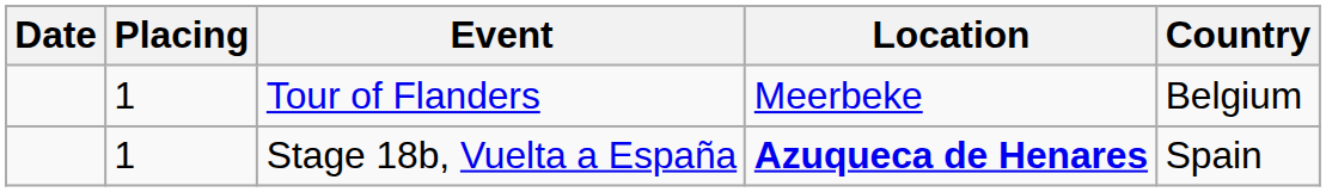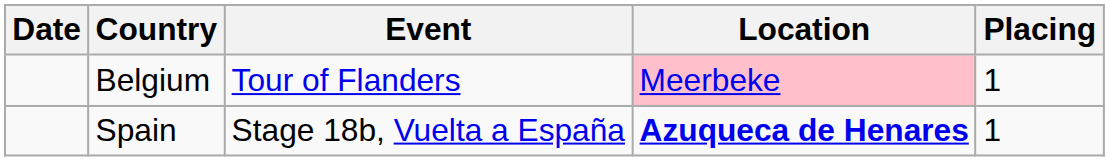columns swapped: Placing <-> Country
Tour of Flanders | Location: no background -> pink background
